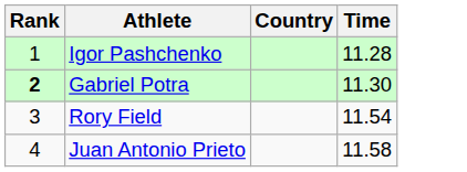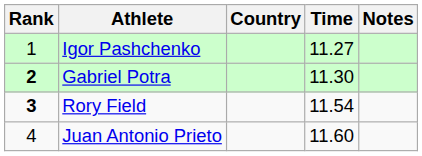+ column: Notes
Igor Pashchenko | Time: 11.28 -> 11.27
Rory Field | Rank: normal -> bold
Juan Antonio Prieto | Time: 11.58 -> 11.60
